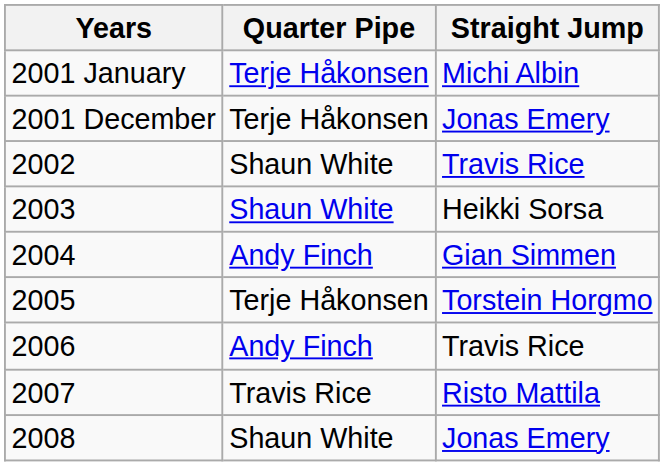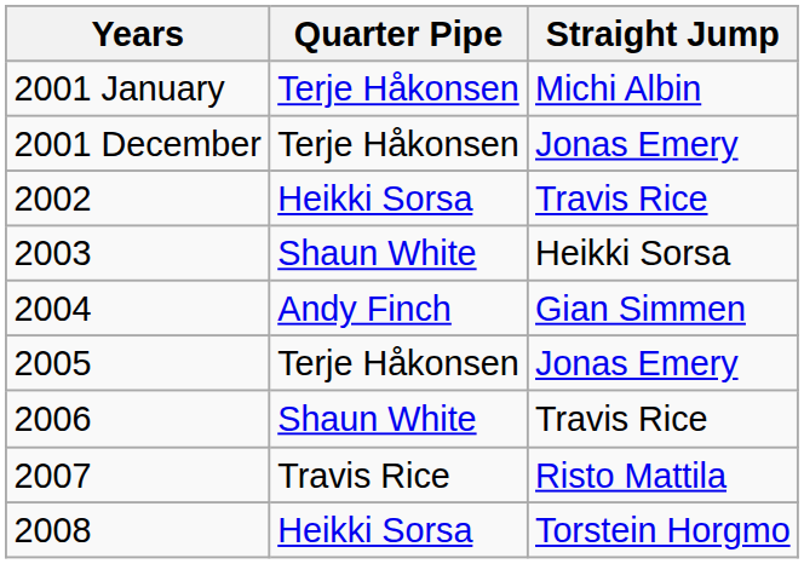2002 | Quarter Pipe: Shaun White -> Heikki Sorsa
2005 | Straight Jump: Torstein Horgmo -> Jonas Emery
2006 | Quarter Pipe: Andy Finch -> Shaun White
2008 | Quarter Pipe: Shaun White -> Heikki Sorsa
2008 | Straight Jump: Jonas Emery -> Torstein Horgmo
